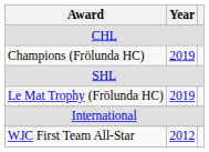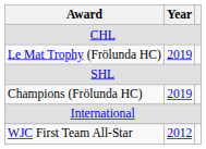rows swapped: Champions (Frölunda HC) <-> Le Mat Trophy (Frölunda HC)
